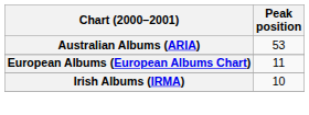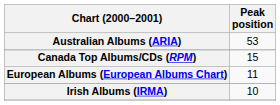+ row: Canada Top Albums/CDs (RPM) | 15
